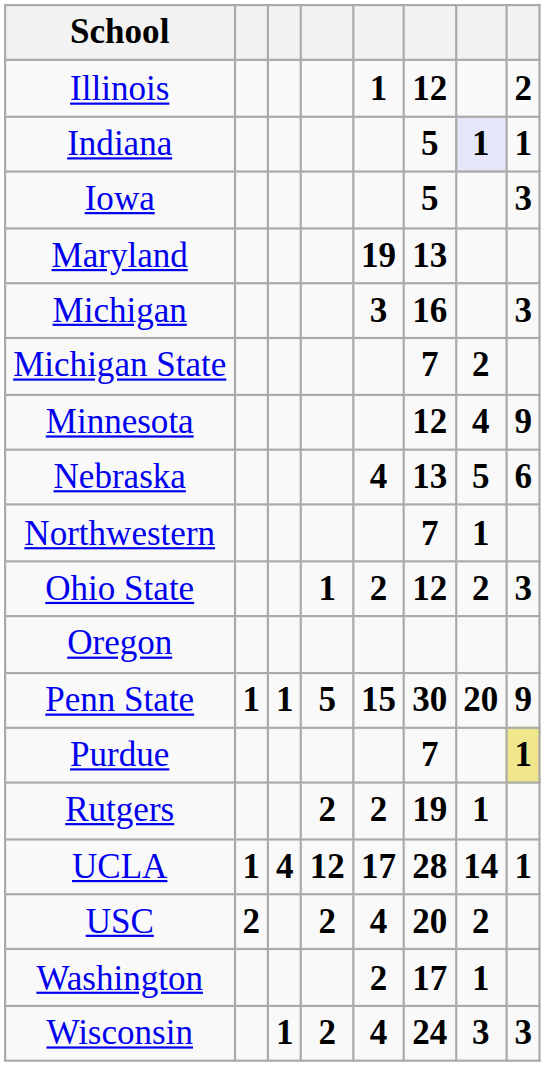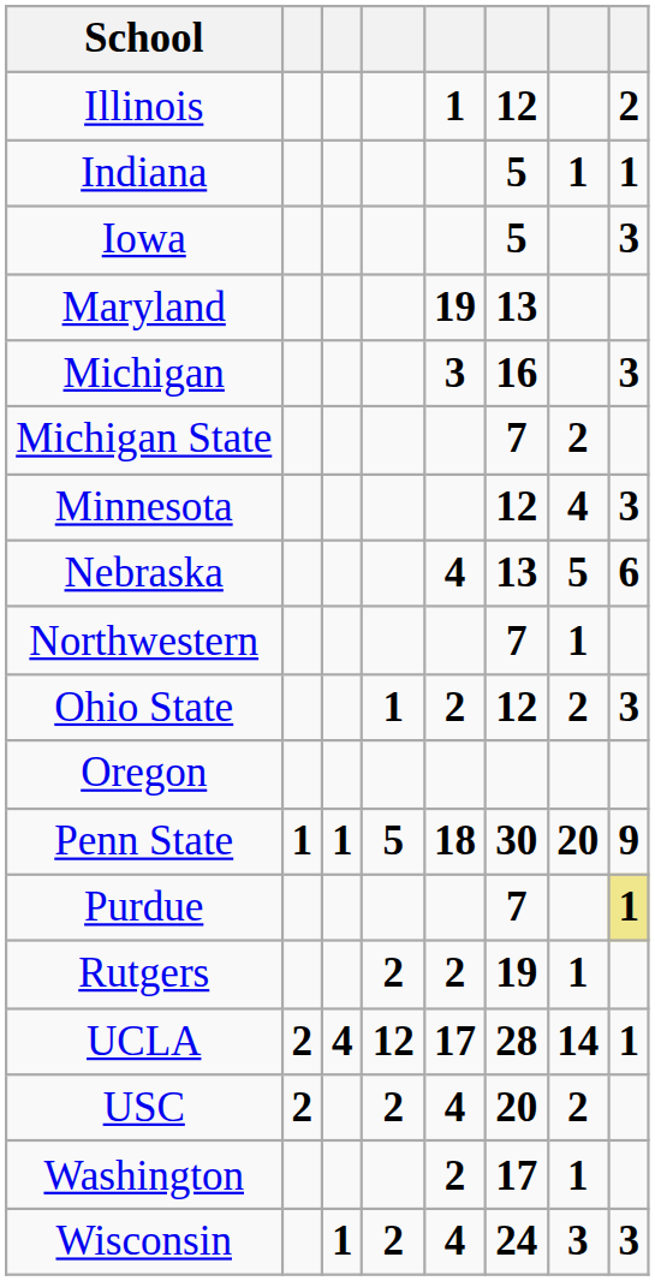Indiana | column 7: lavender background -> no background
Minnesota | column 8: 9 -> 3
Penn State | column 5: 15 -> 18
UCLA | column 2: 1 -> 2
